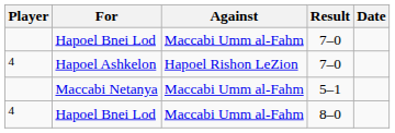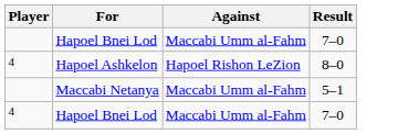- column: Date
Hapoel Ashkelon | Result: 7–0 -> 8–0
4 / Hapoel Bnei Lod | Result: 8–0 -> 7–0
